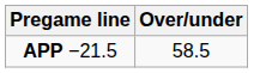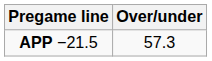APP −21.5 | Over/under: 58.5 -> 57.3
